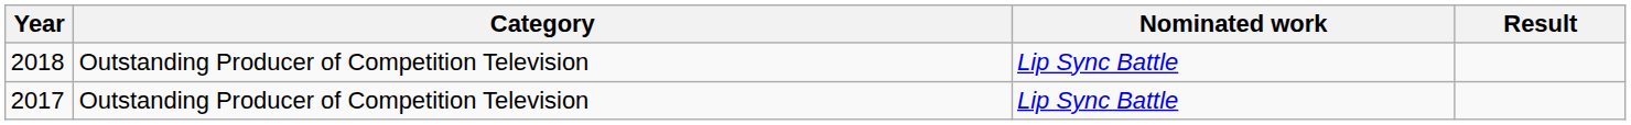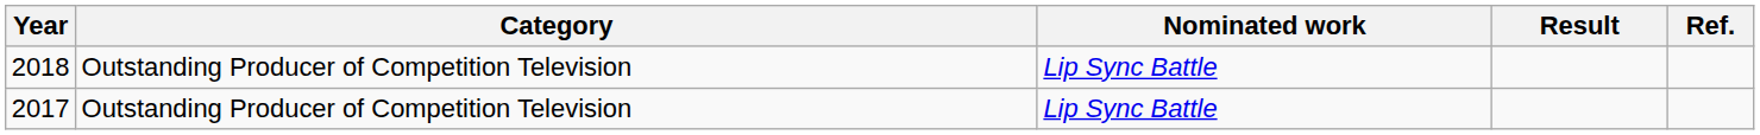+ column: Ref.
